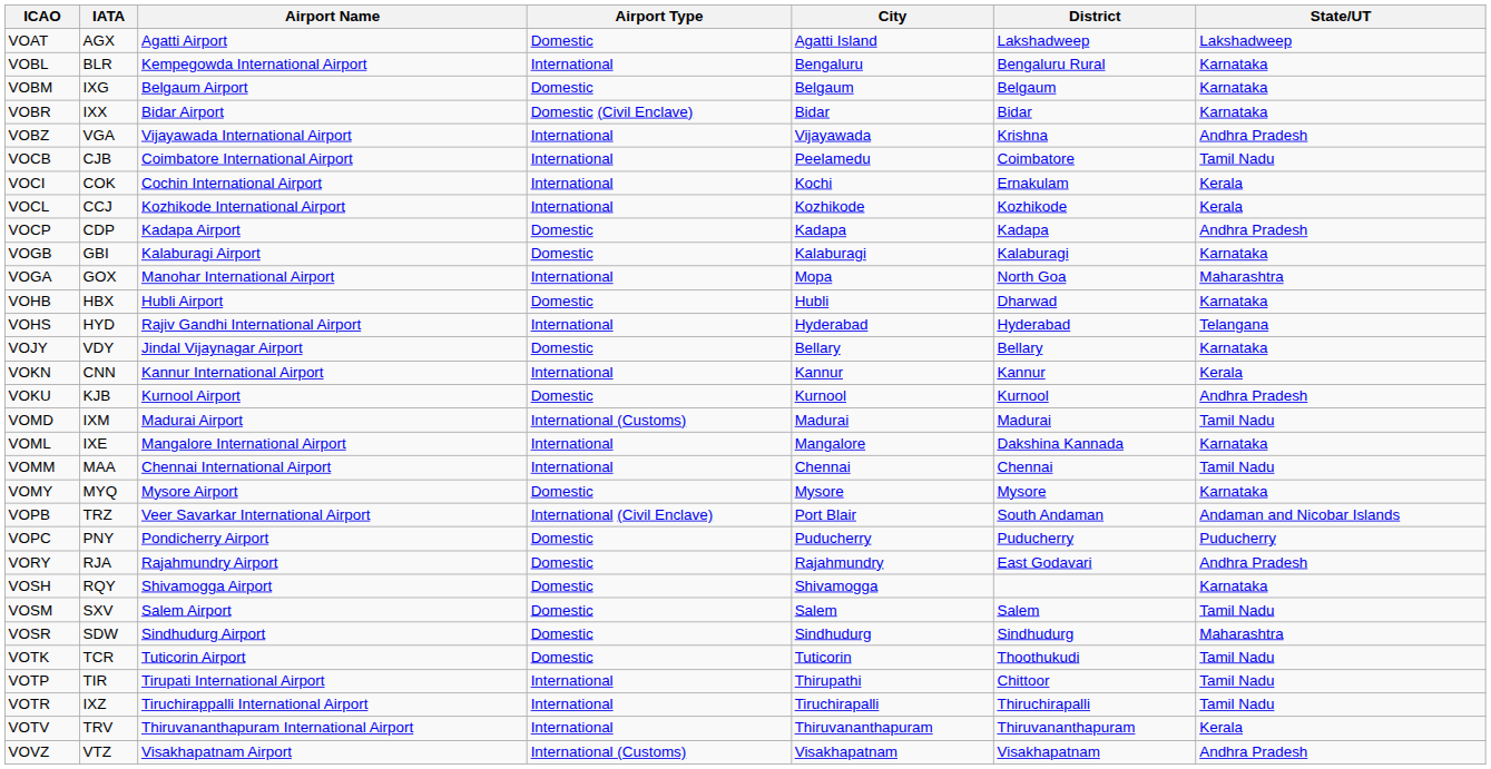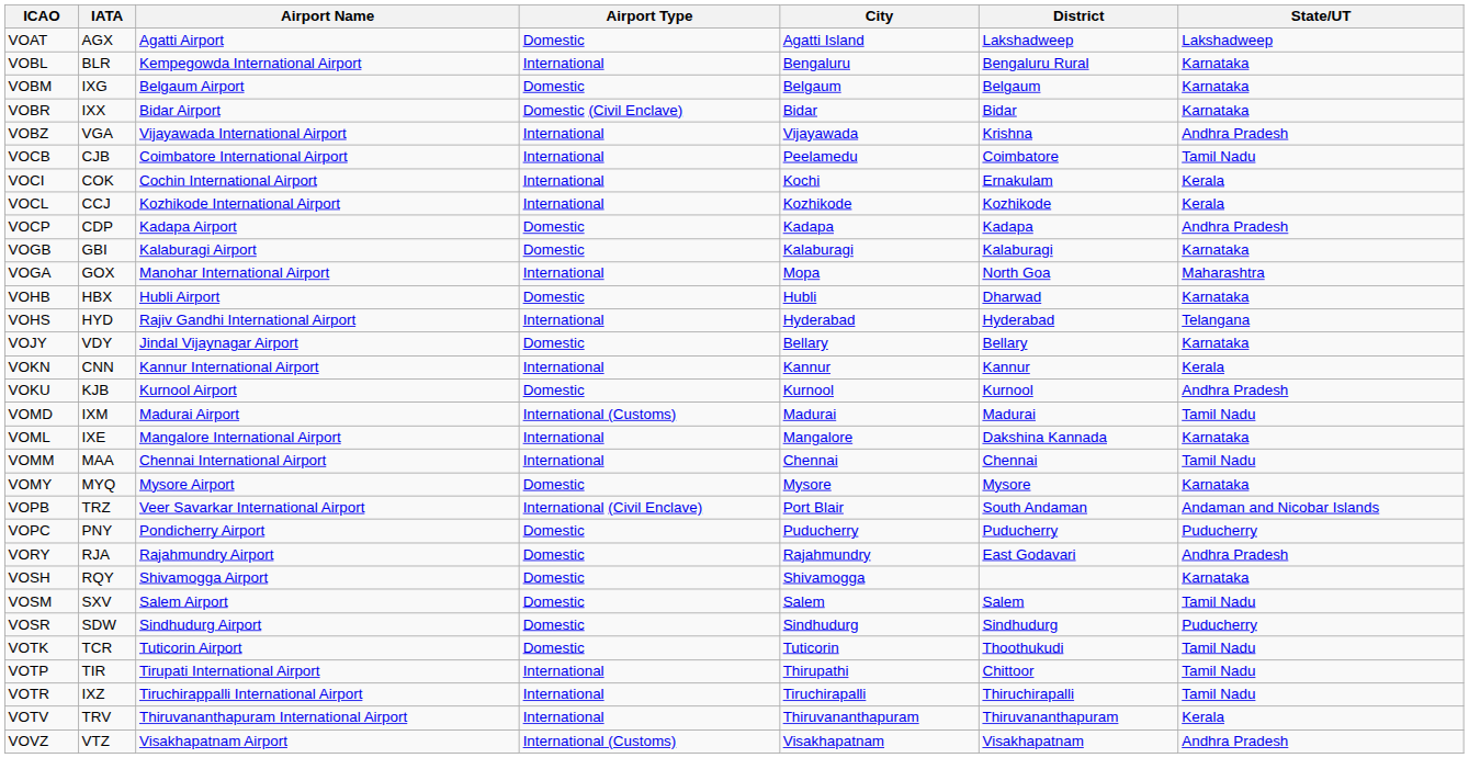VOSR | State/UT: Maharashtra -> Puducherry
